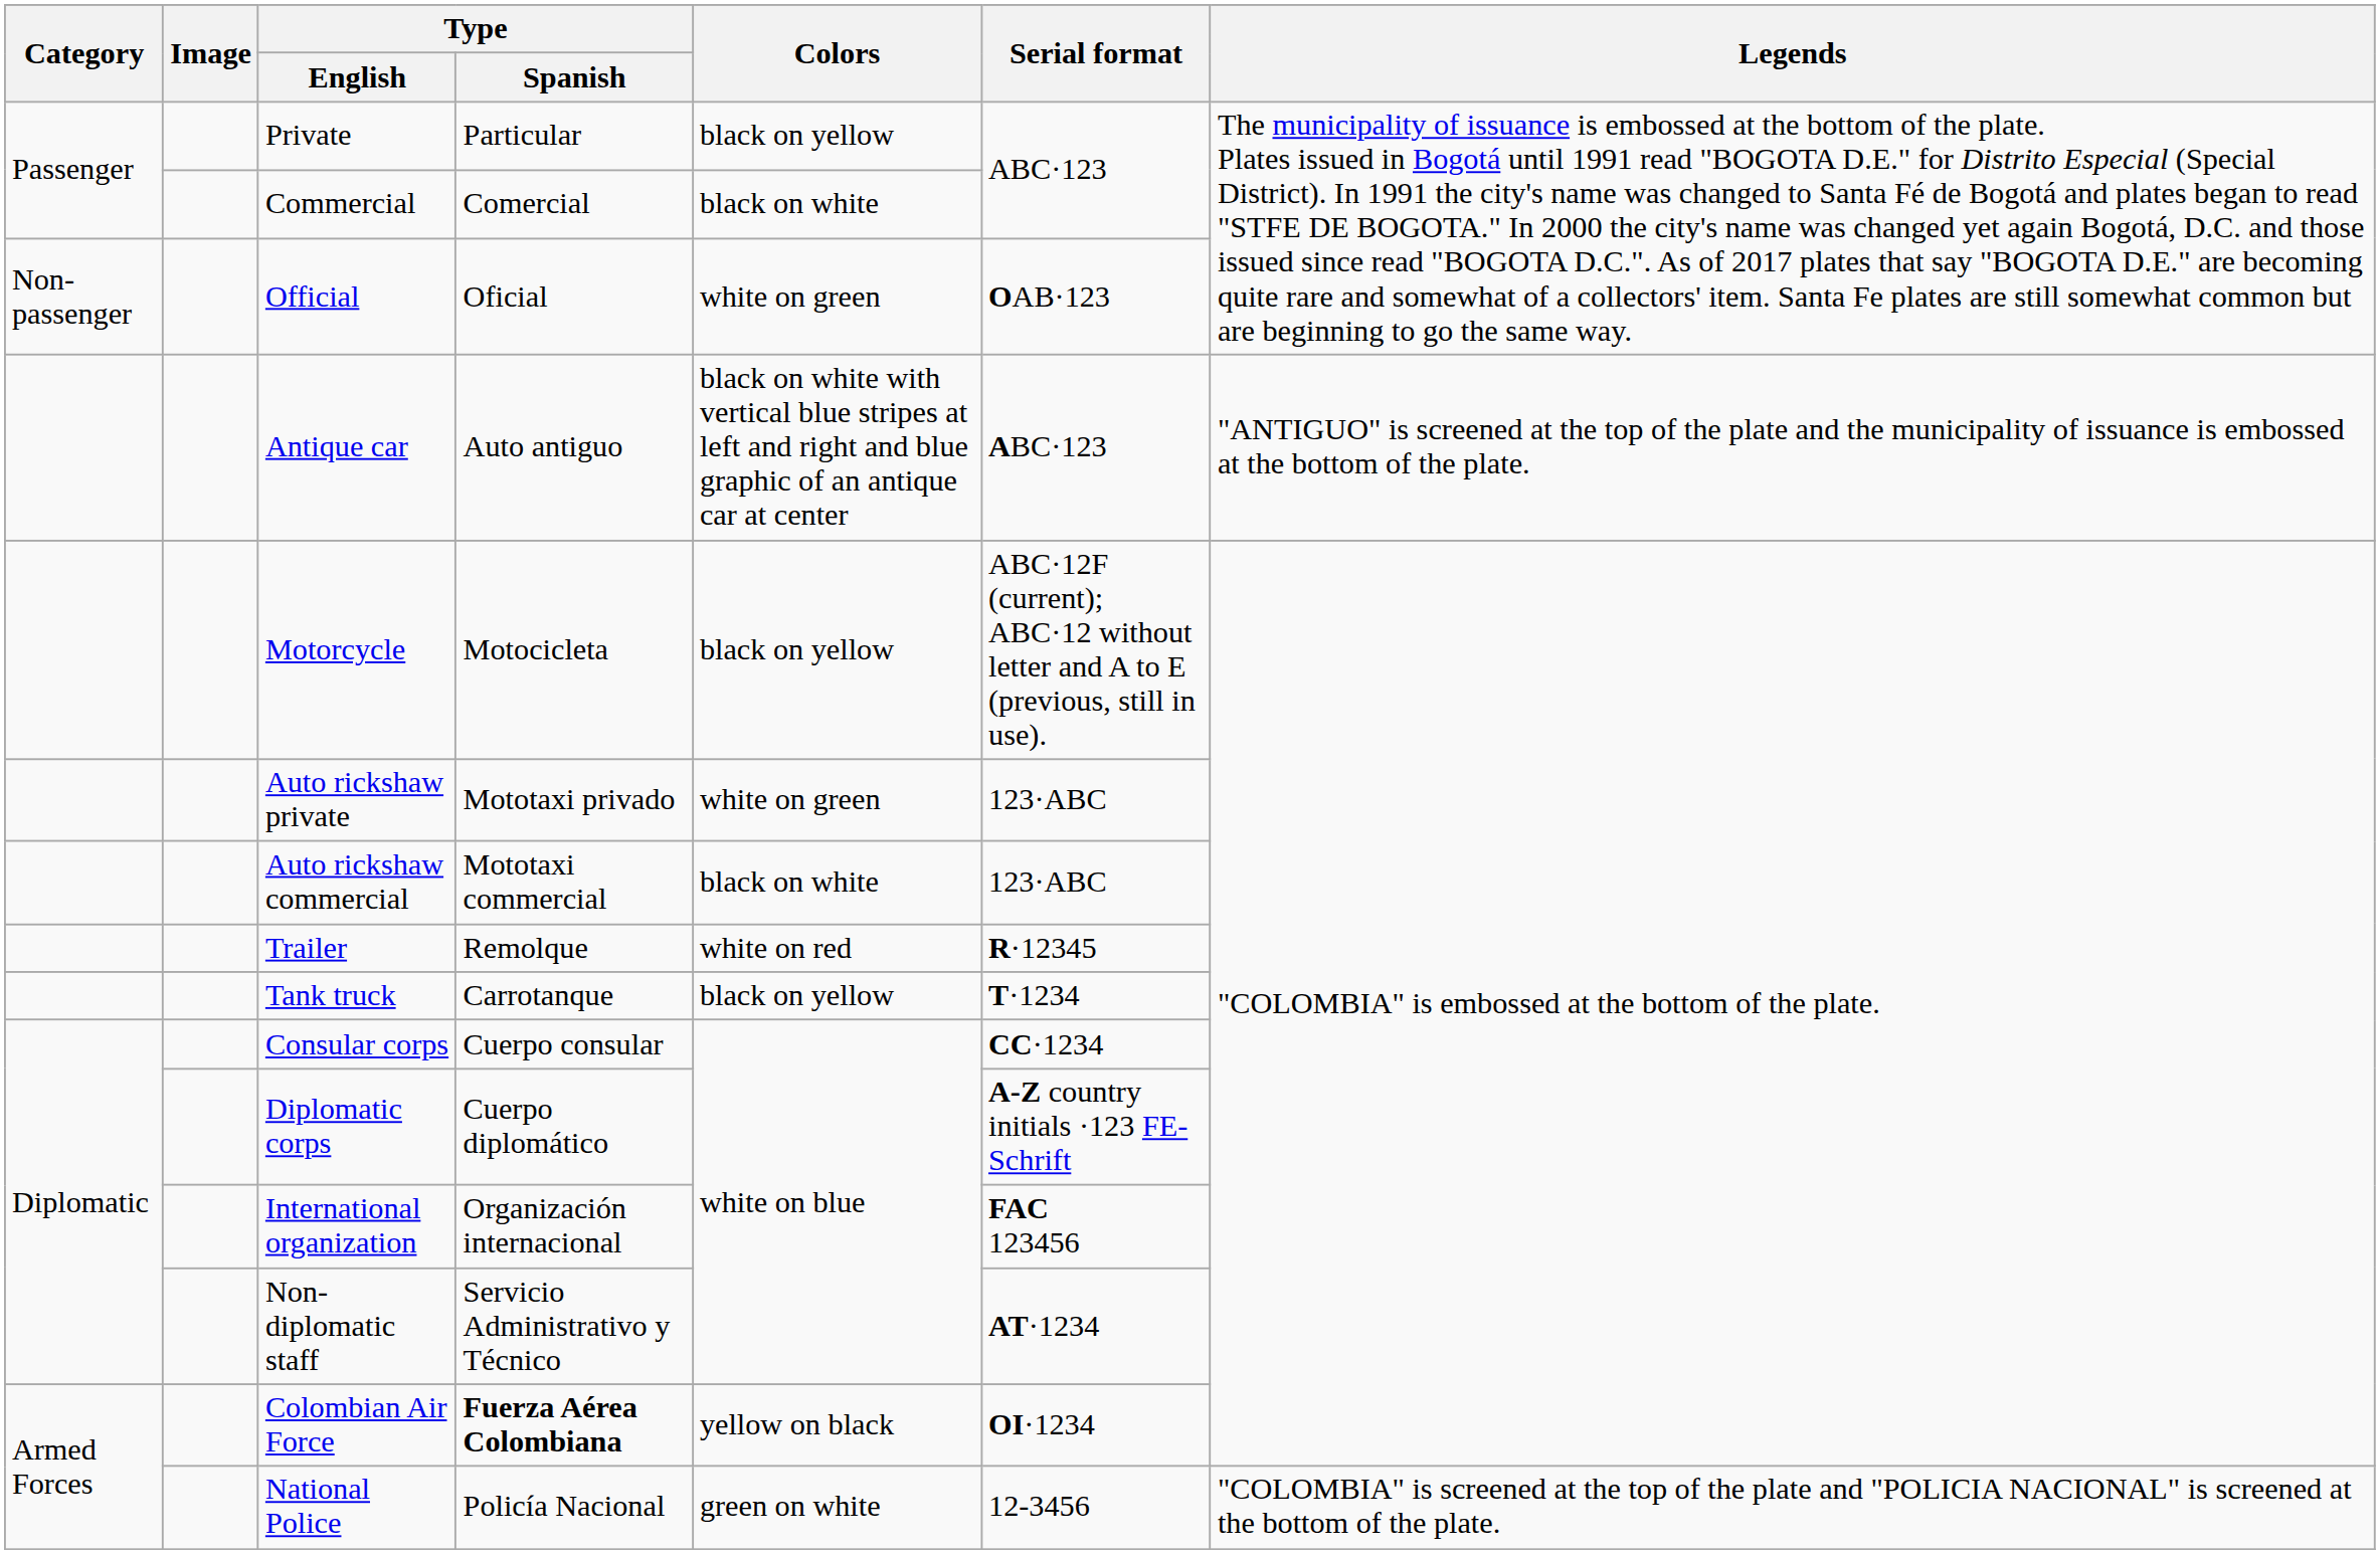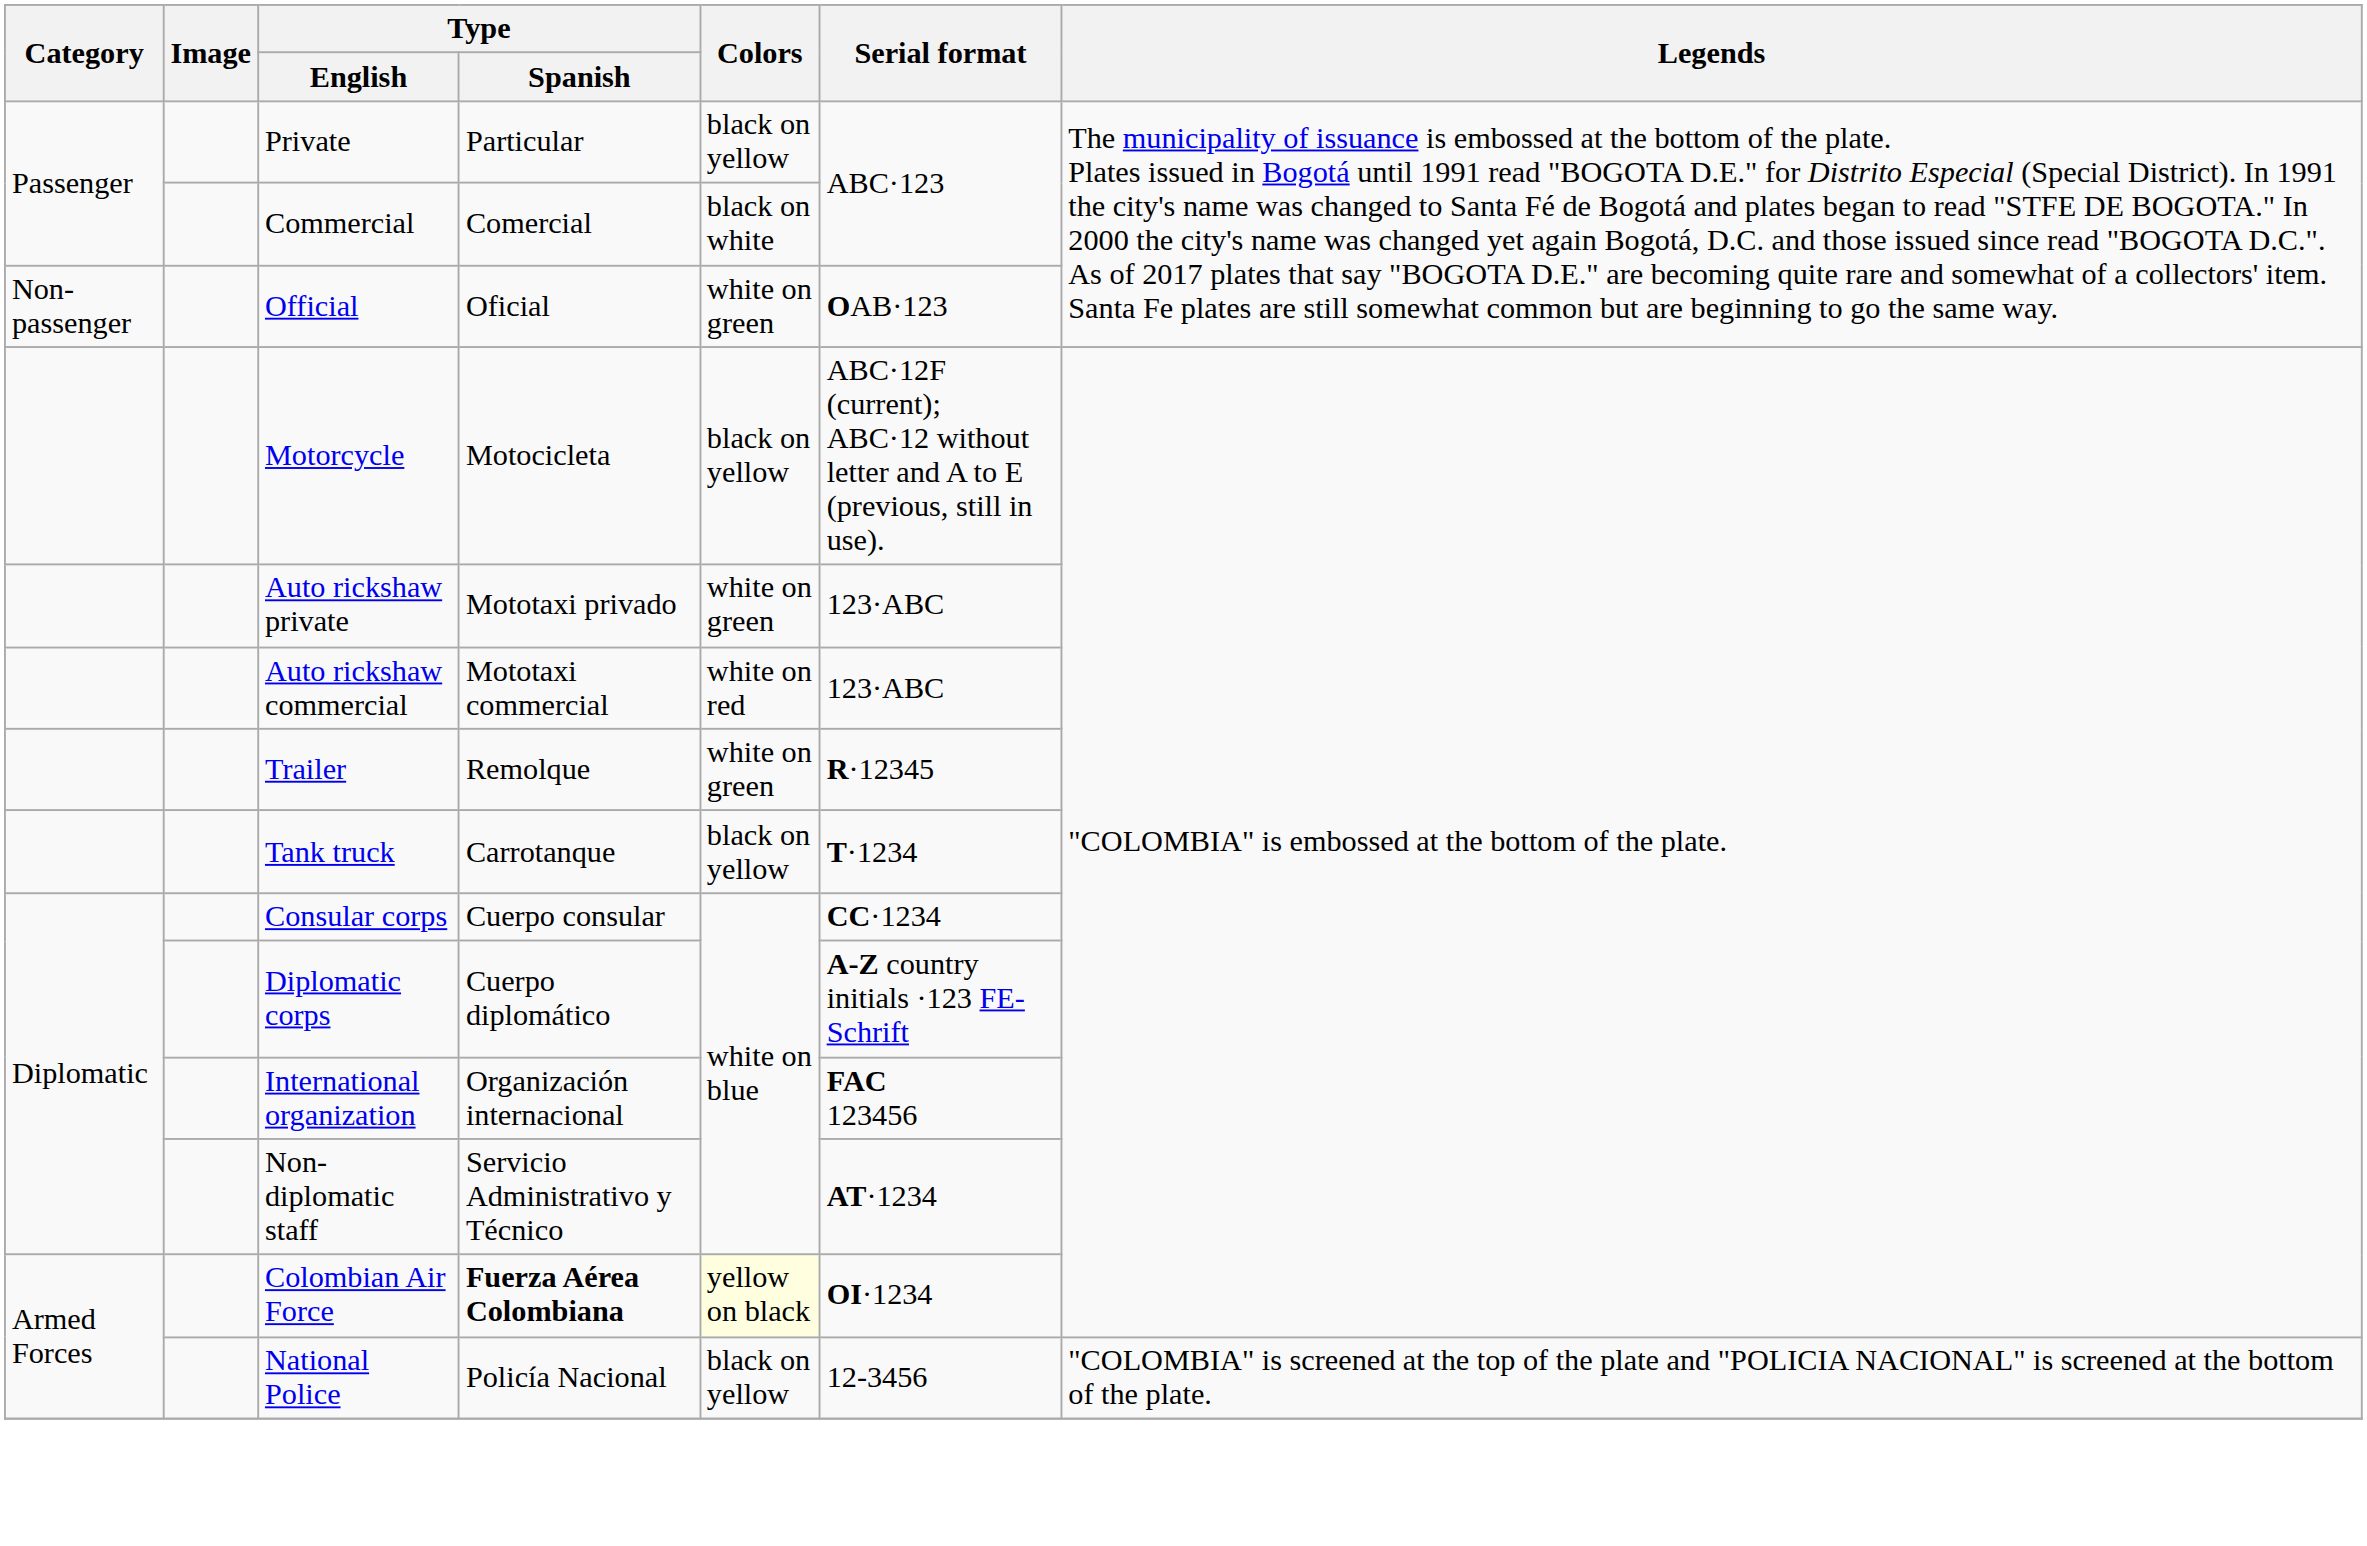- row: Antique car | Auto antiguo | black on white with vertical blue stripes at left and right and blue graphic of an antique car at center | ABC·123 | "ANTIGUO" is screened at the top of the plate and the municipality of issuance is embossed at the bottom of the plate.
Auto rickshaw commercial | Colors: black on white -> white on red
Trailer | Colors: white on red -> white on green
Colombian Air Force | Colors: no background -> lightyellow background
National Police | Colors: green on white -> black on yellow
